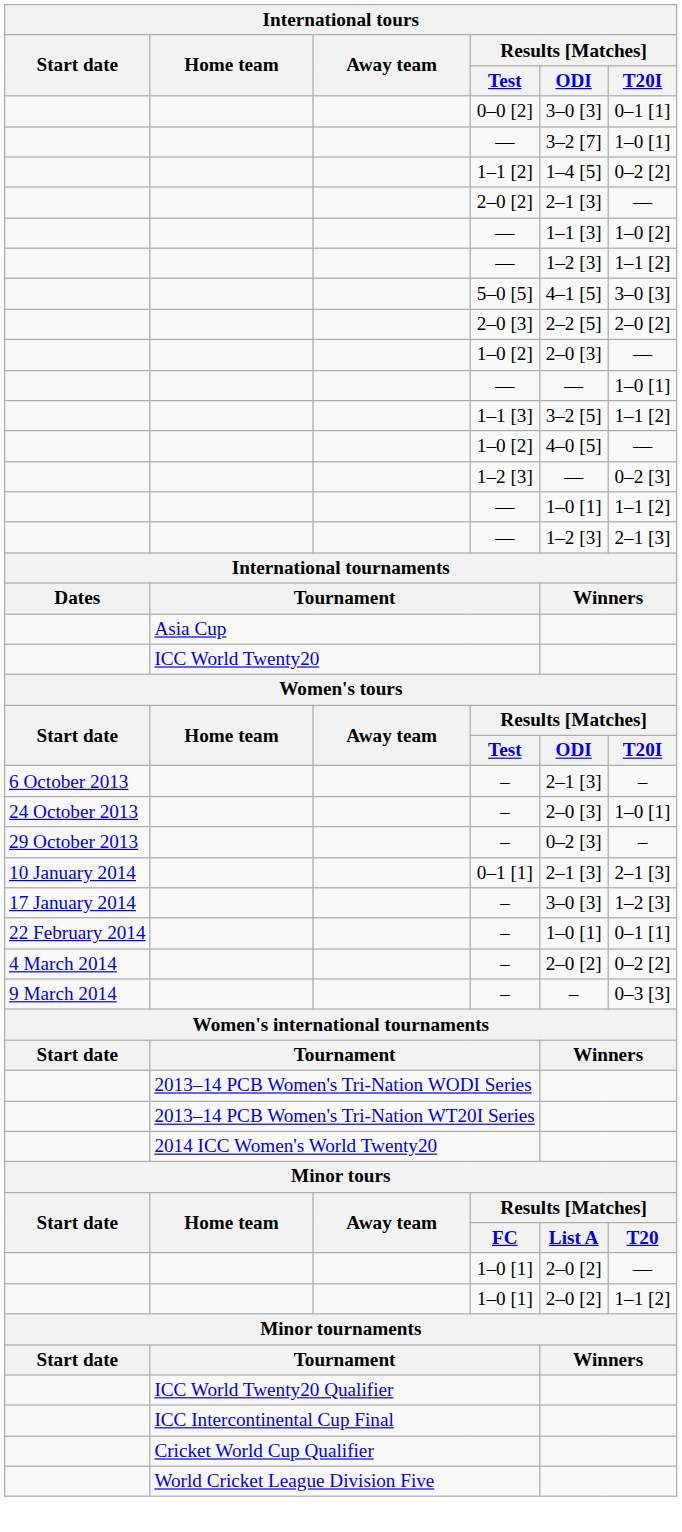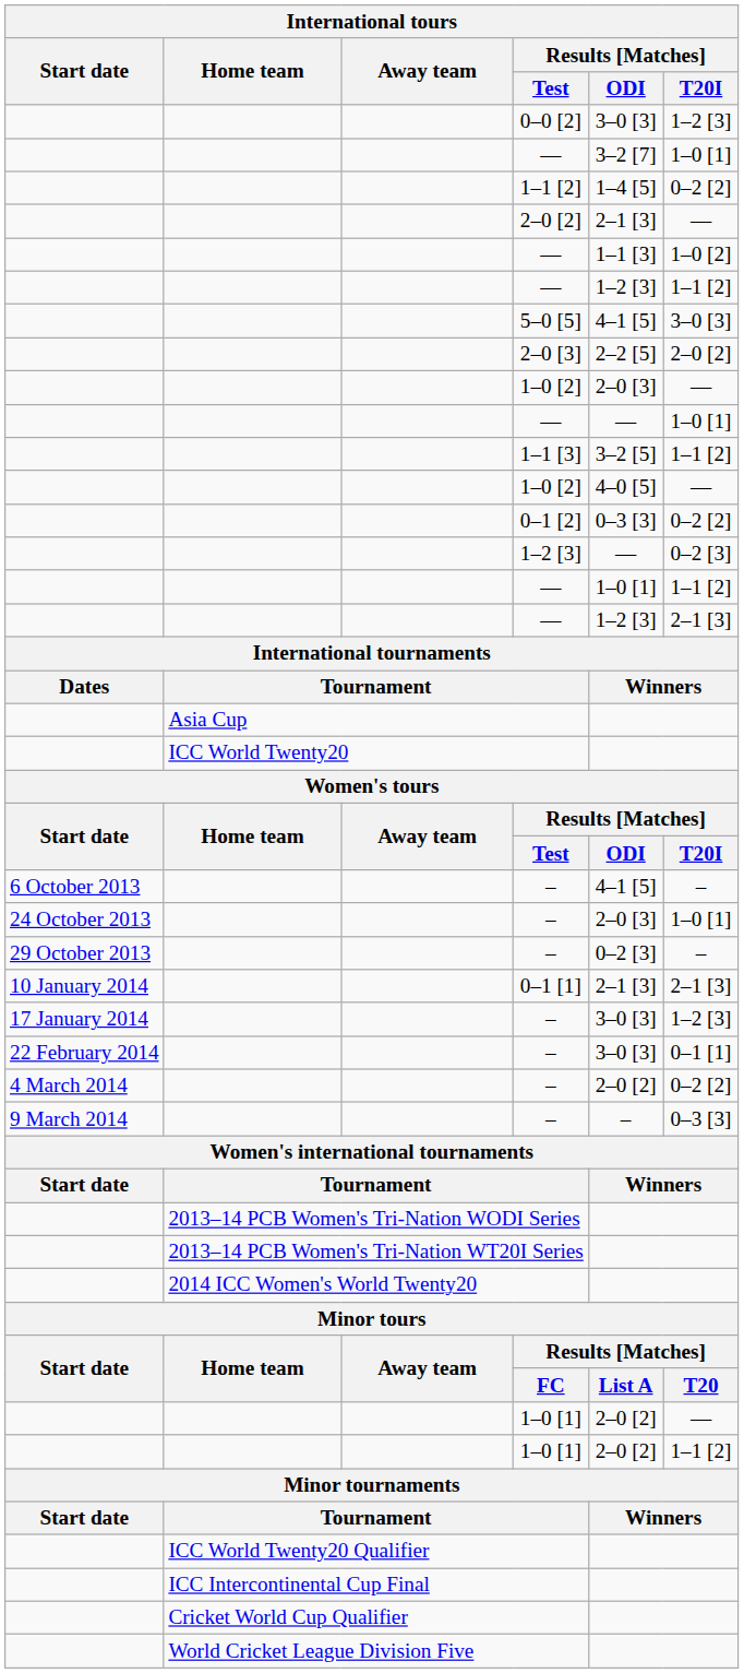0–0 [2] | Results [Matches] / T20I: 0–1 [1] -> 1–2 [3]
+ row: 0–1 [2] | 0–3 [3] | 0–2 [2]
6 October 2013 / – | Results [Matches] / ODI: 2–1 [3] -> 4–1 [5]
22 February 2014 / – | Results [Matches] / ODI: 1–0 [1] -> 3–0 [3]
